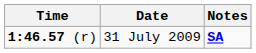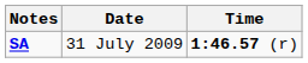columns swapped: Time <-> Notes
